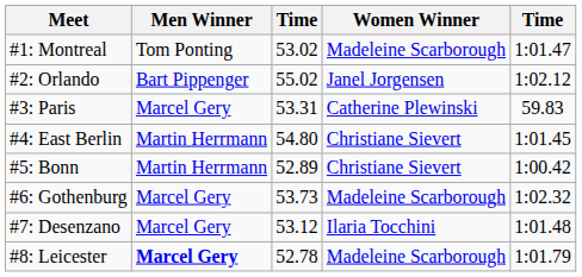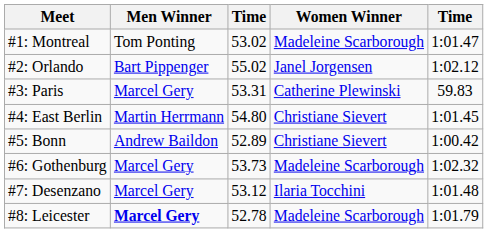#5: Bonn | Men Winner: Martin Herrmann -> Andrew Baildon
